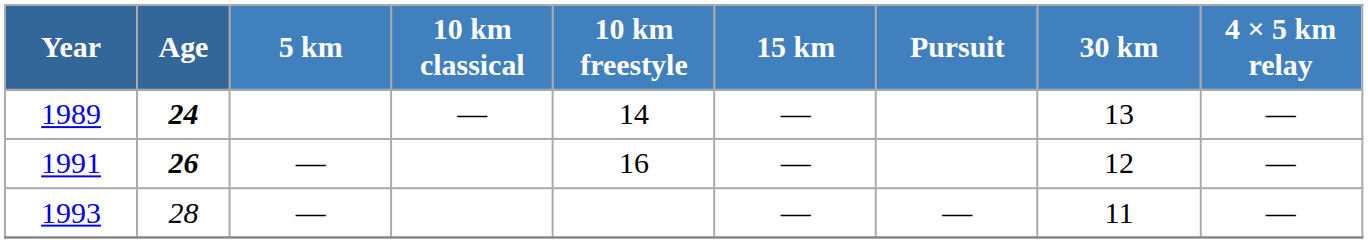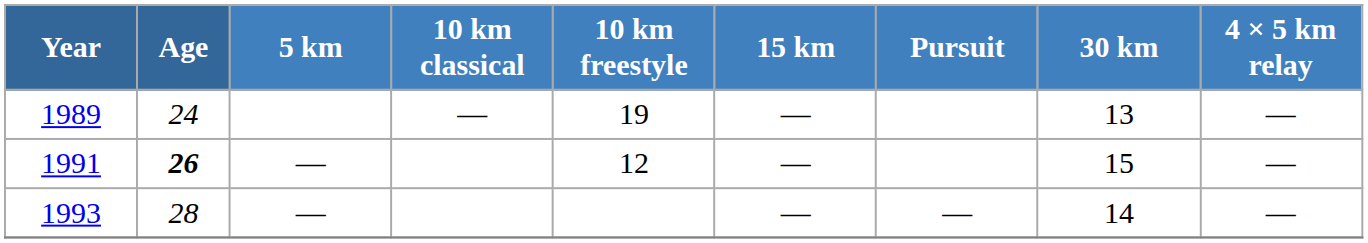1989 | Age: bold -> normal
1989 | 10 km freestyle: 14 -> 19
1991 | 10 km freestyle: 16 -> 12
1991 | 30 km: 12 -> 15
1993 | 30 km: 11 -> 14
